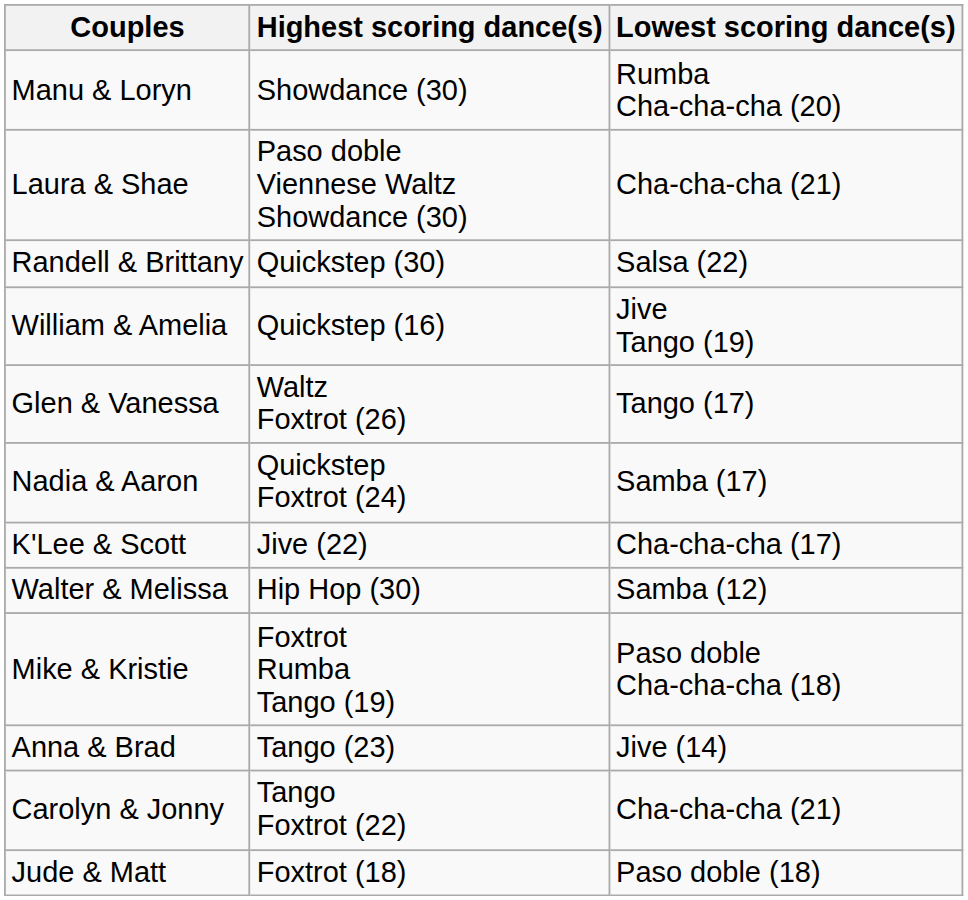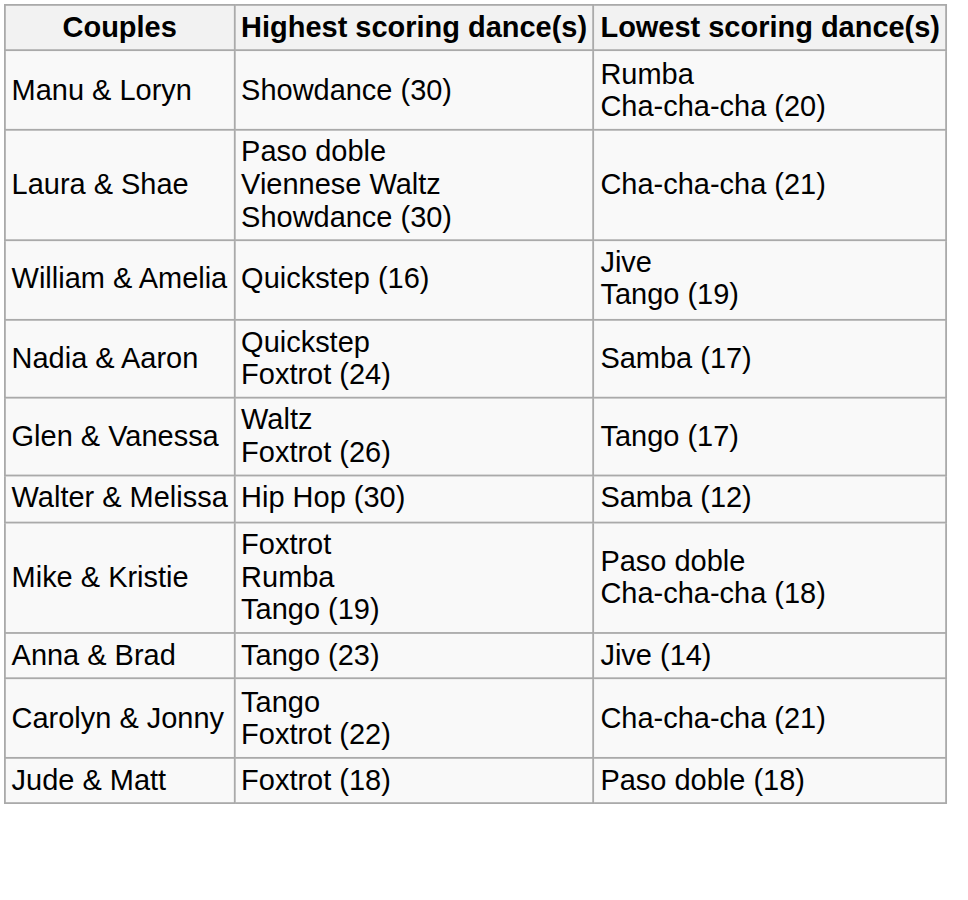- row: Randell & Brittany | Quickstep (30) | Salsa (22)
rows swapped: Nadia & Aaron <-> Glen & Vanessa
- row: K'Lee & Scott | Jive (22) | Cha-cha-cha (17)
